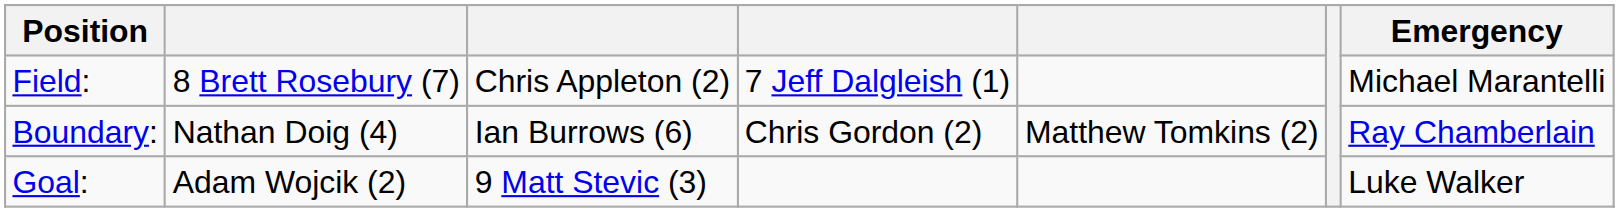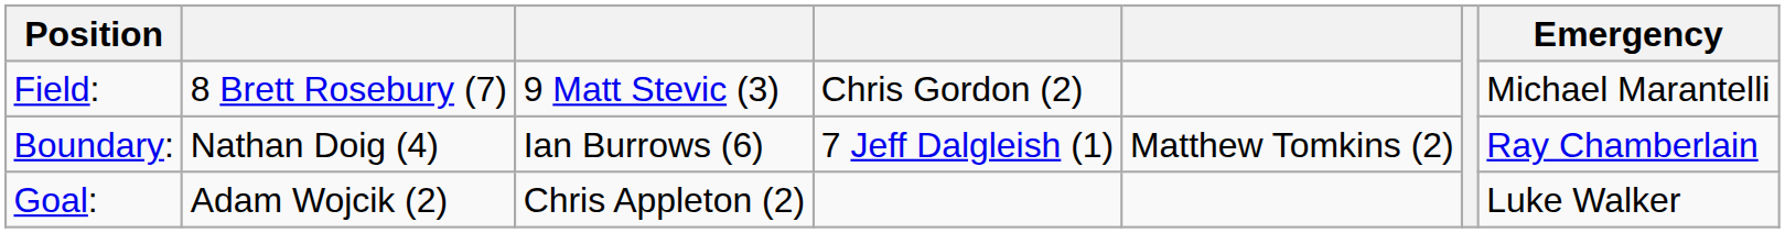Field: | column 3: Chris Appleton (2) -> 9 Matt Stevic (3)
Field: | column 4: 7 Jeff Dalgleish (1) -> Chris Gordon (2)
Boundary: | column 4: Chris Gordon (2) -> 7 Jeff Dalgleish (1)
Goal: | column 3: 9 Matt Stevic (3) -> Chris Appleton (2)
